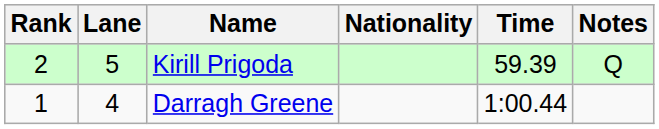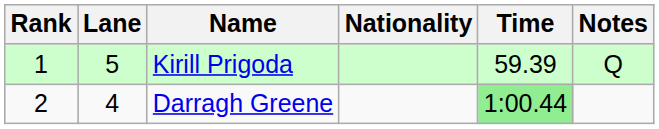Kirill Prigoda | Rank: 2 -> 1
Darragh Greene | Rank: 1 -> 2
Darragh Greene | Time: no background -> lightgreen background
